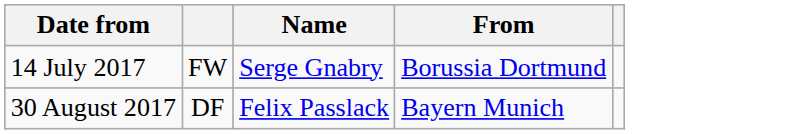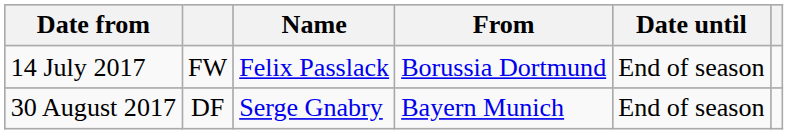+ column: Date until | End of season | End of season
14 July 2017 | Name: Serge Gnabry -> Felix Passlack
30 August 2017 | Name: Felix Passlack -> Serge Gnabry
